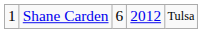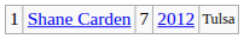Shane Carden | column 3: 6 -> 7
